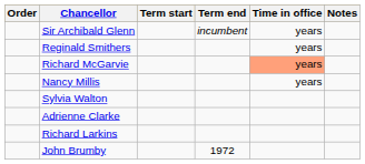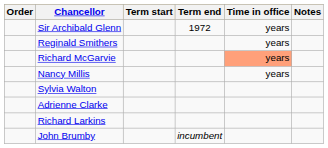Sir Archibald Glenn | Term end: incumbent -> 1972
John Brumby | Term end: 1972 -> incumbent
